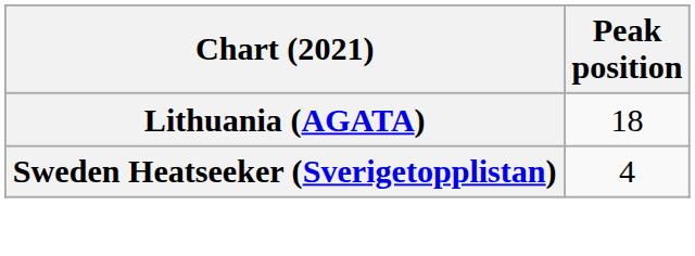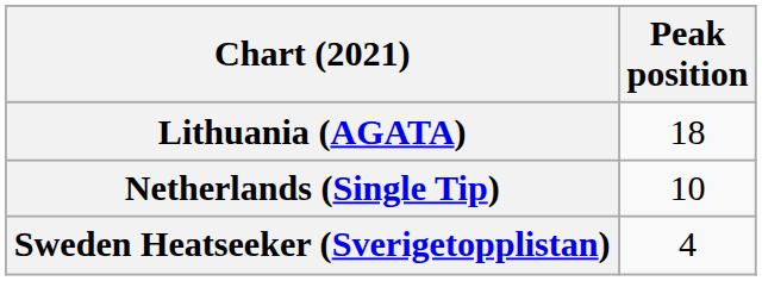+ row: Netherlands (Single Tip) | 10
